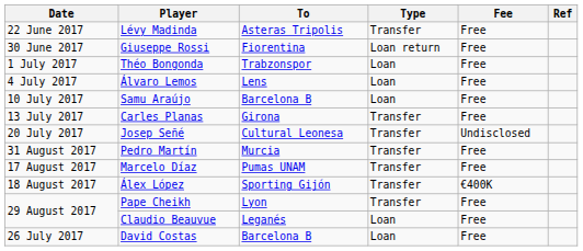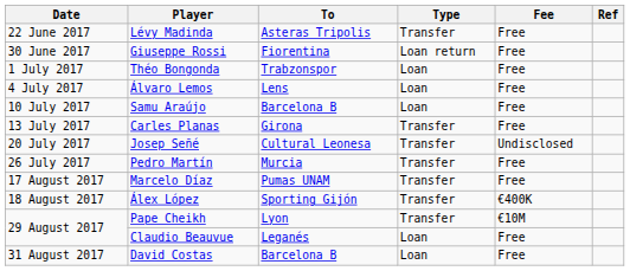Pedro Martín | Date: 31 August 2017 -> 26 July 2017
Pape Cheikh | Fee: Free -> €10M
David Costas | Date: 26 July 2017 -> 31 August 2017
